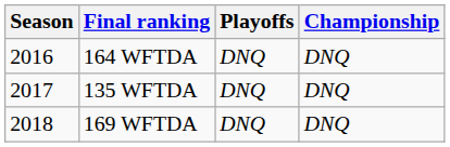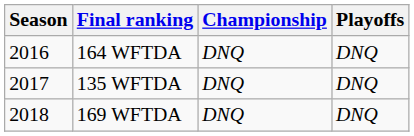columns swapped: Playoffs <-> Championship
